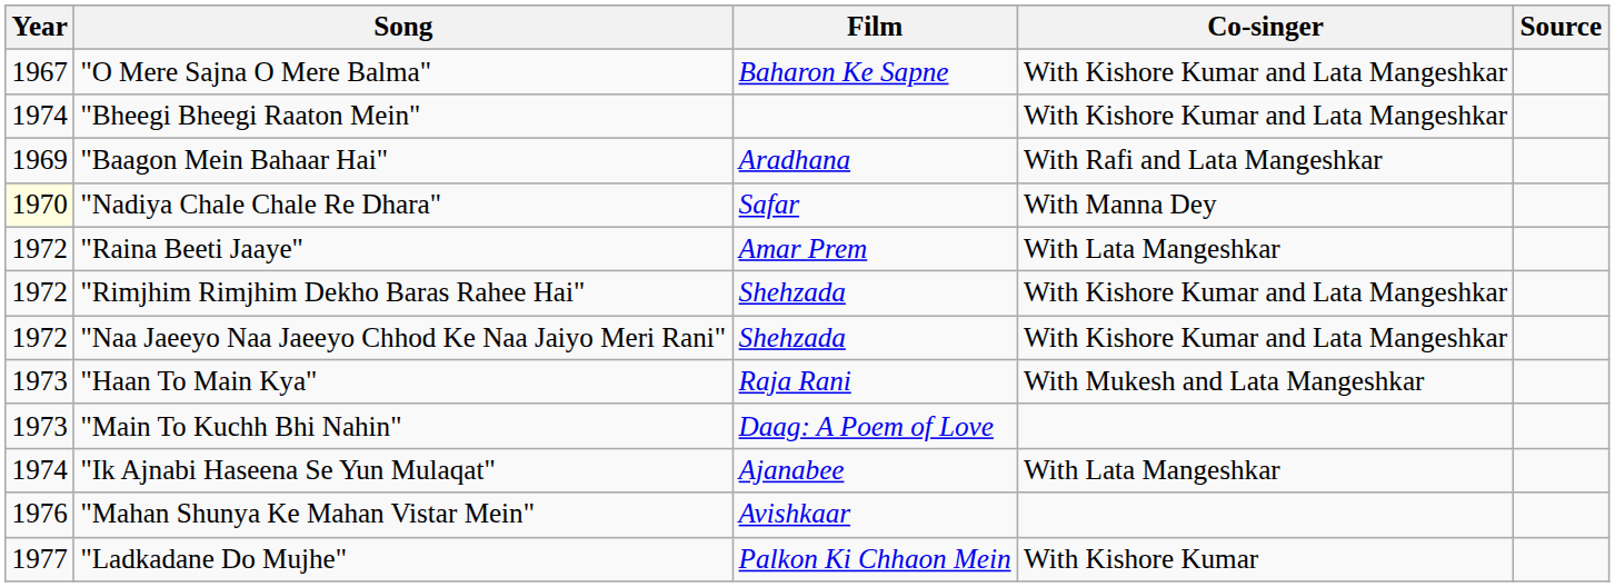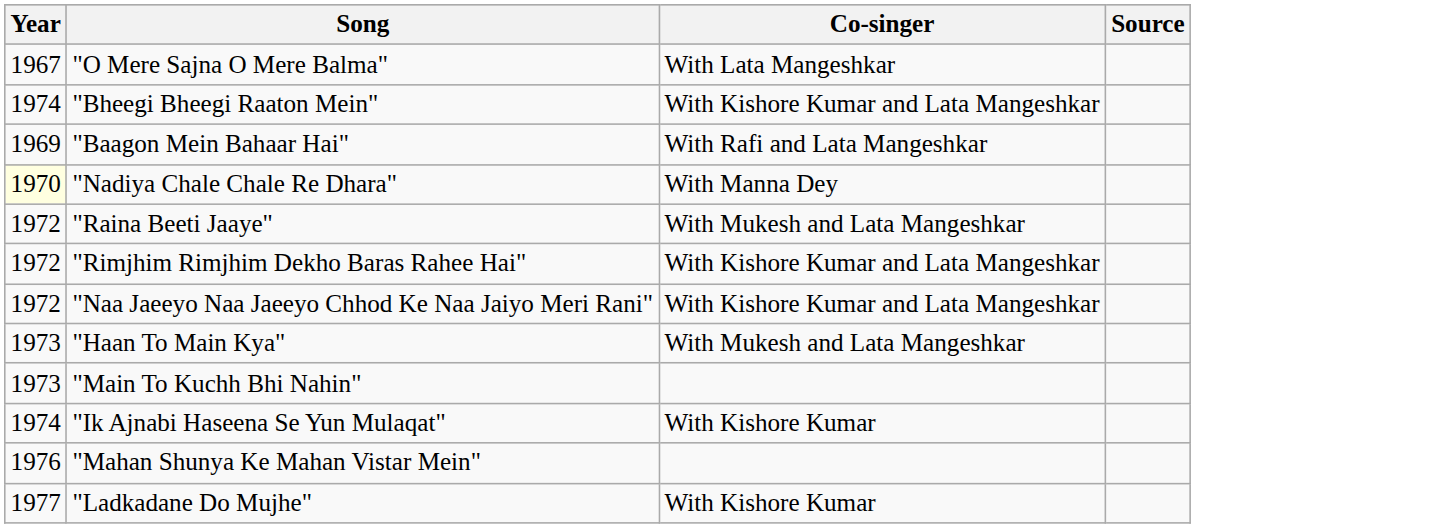- column: Film | Baharon Ke Sapne | Aradhana | Safar | Amar Prem | Shehzada | Shehzada | Raja Rani | Daag: A Poem of Love | Ajanabee | Avishkaar | Palkon Ki Chhaon Mein
"O Mere Sajna O Mere Balma" | Co-singer: With Kishore Kumar and Lata Mangeshkar -> With Lata Mangeshkar
"Raina Beeti Jaaye" | Co-singer: With Lata Mangeshkar -> With Mukesh and Lata Mangeshkar
"Ik Ajnabi Haseena Se Yun Mulaqat" | Co-singer: With Lata Mangeshkar -> With Kishore Kumar
